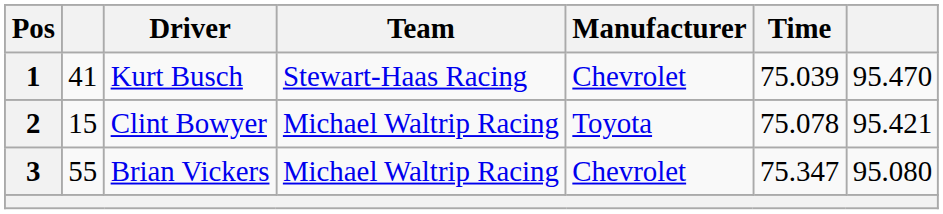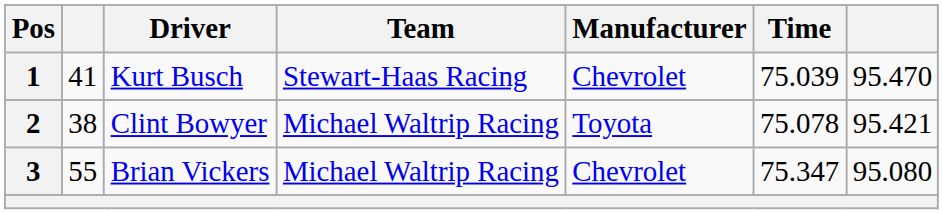2 | column 2: 15 -> 38
